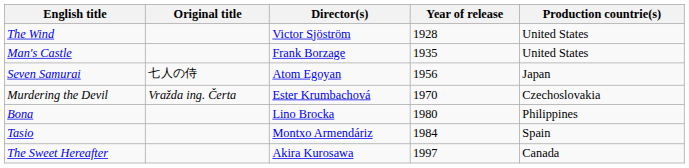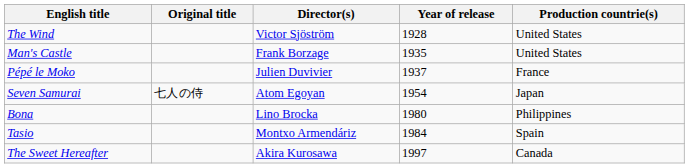+ row: Pépé le Moko | Julien Duvivier | 1937 | France
Seven Samurai | Year of release: 1956 -> 1954
- row: Murdering the Devil | Vražda ing. Čerta | Ester Krumbachová | 1970 | Czechoslovakia
